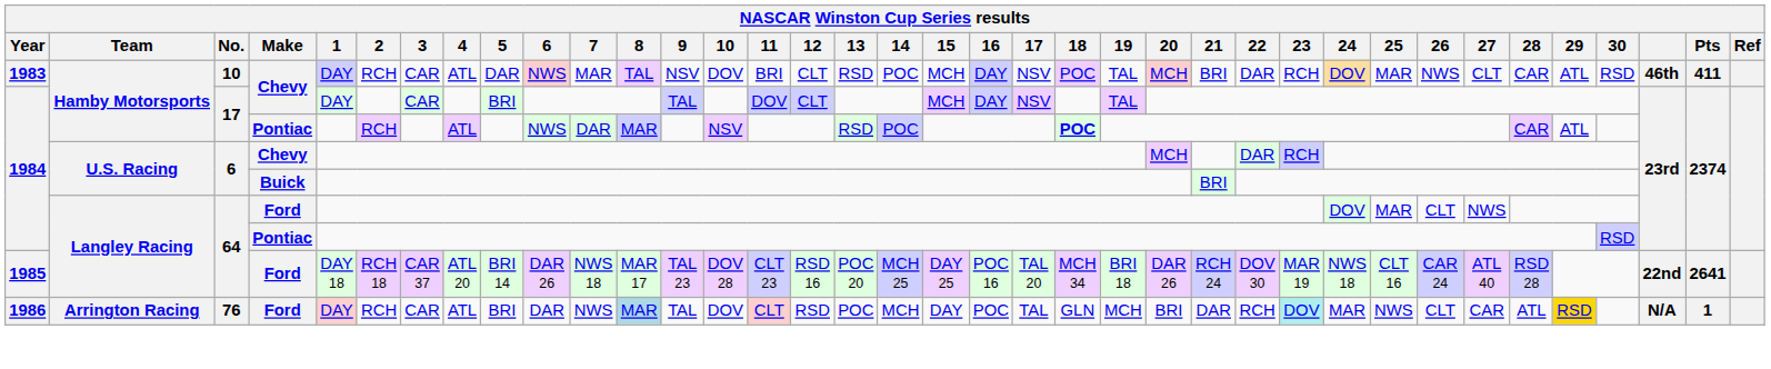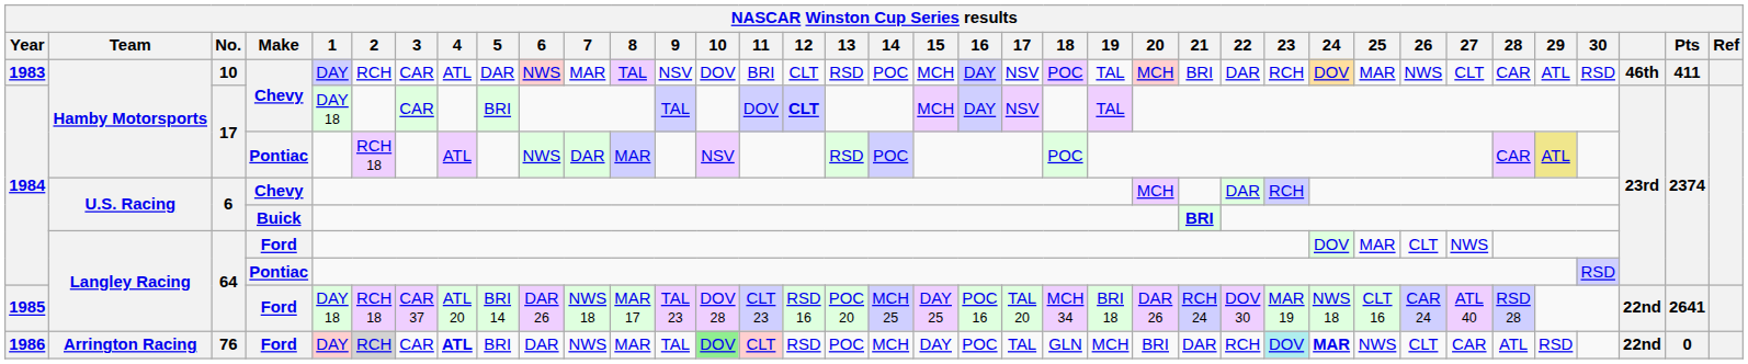17 / Chevy | 1: DAY -> DAY 18
17 / Chevy | 12: normal -> bold
17 / Pontiac | 2: RCH -> RCH 18
17 / Pontiac | 18: bold -> normal
17 / Pontiac | 29: no background -> khaki background
6 / Buick | 21: normal -> bold
76 | 2: no background -> lightgrey background
76 | 4: normal -> bold
76 | 8: lightblue background -> no background
76 | 10: no background -> lightgreen background
76 | 24: normal -> bold
76 | 29: gold background -> no background
76 | column 35: N/A -> 22nd
76 | Pts: 1 -> 0
